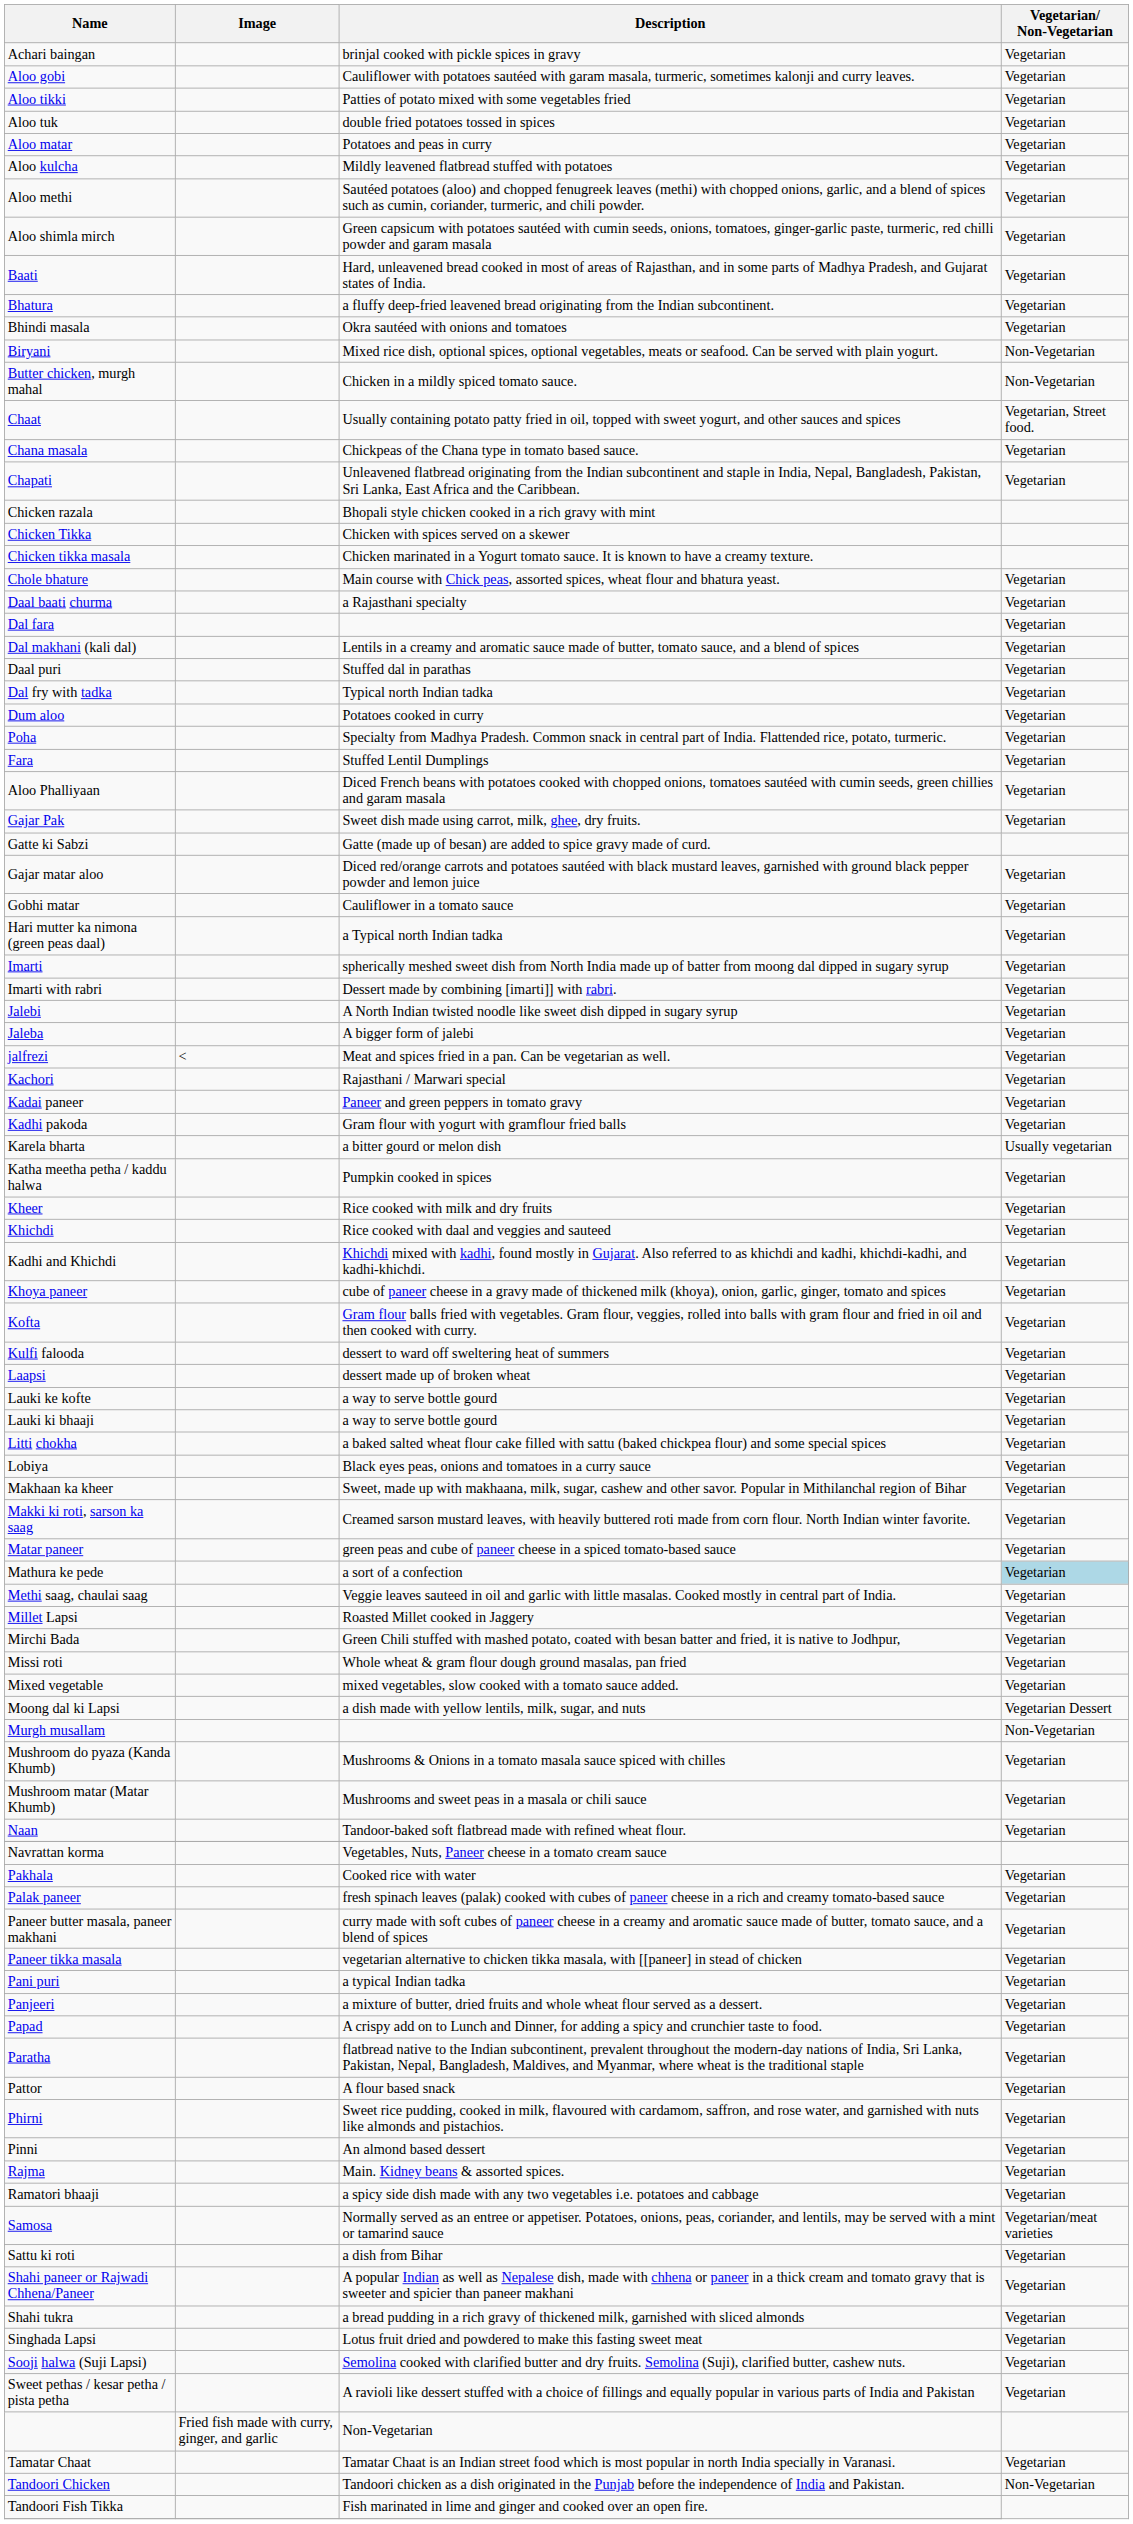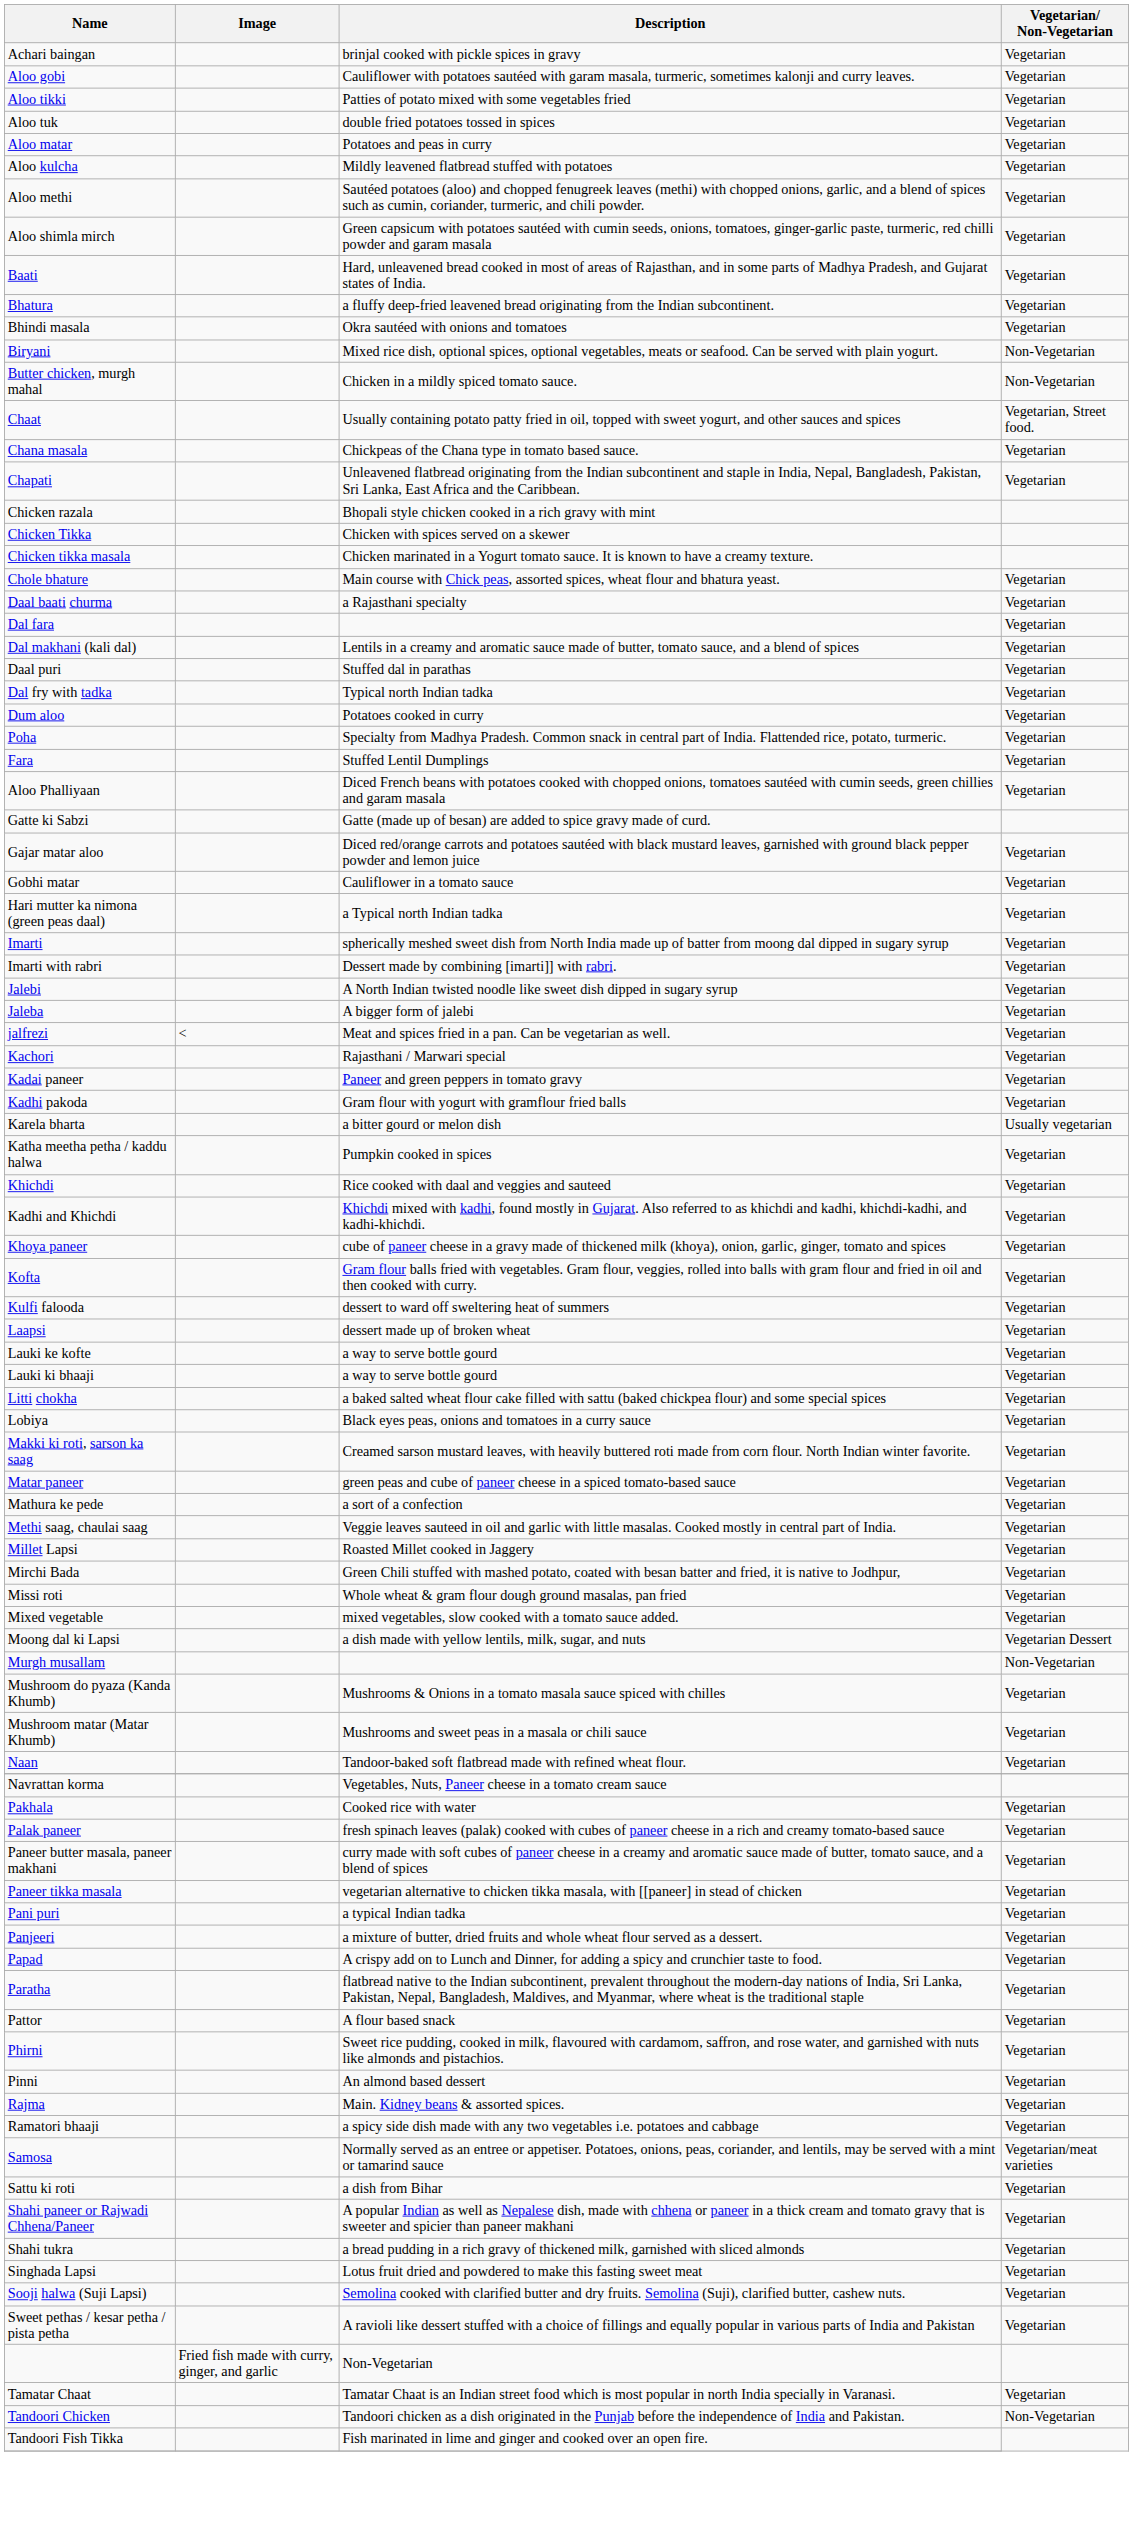- row: Gajar Pak | Sweet dish made using carrot, milk, ghee, dry fruits. | Vegetarian
- row: Kheer | Rice cooked with milk and dry fruits | Vegetarian
- row: Makhaan ka kheer | Sweet, made up with makhaana, milk, sugar, cashew and other savor. Popular in Mithilanchal region of Bihar | Vegetarian
Mathura ke pede | Vegetarian/ Non-Vegetarian: lightblue background -> no background
